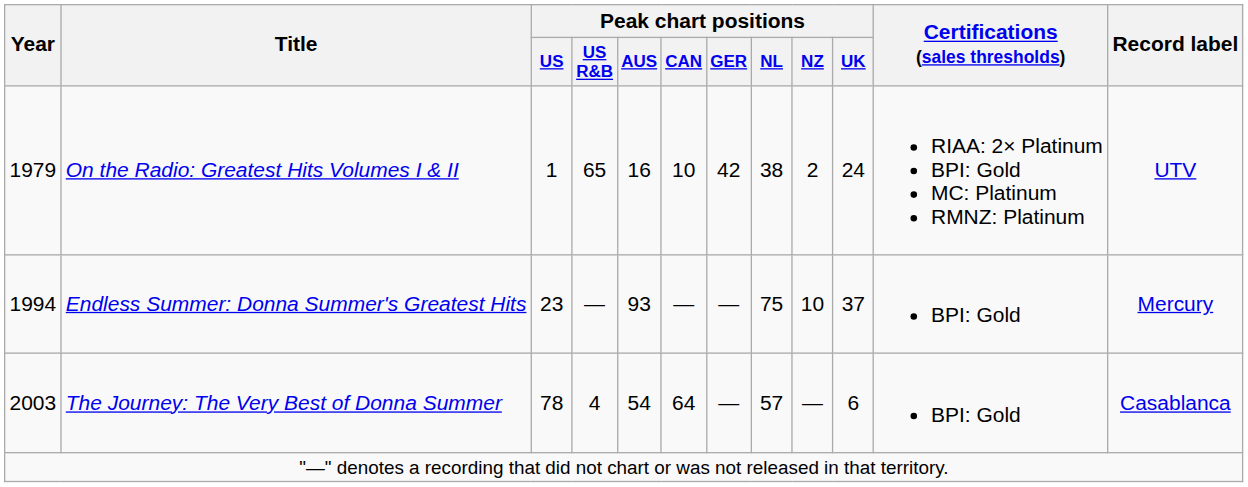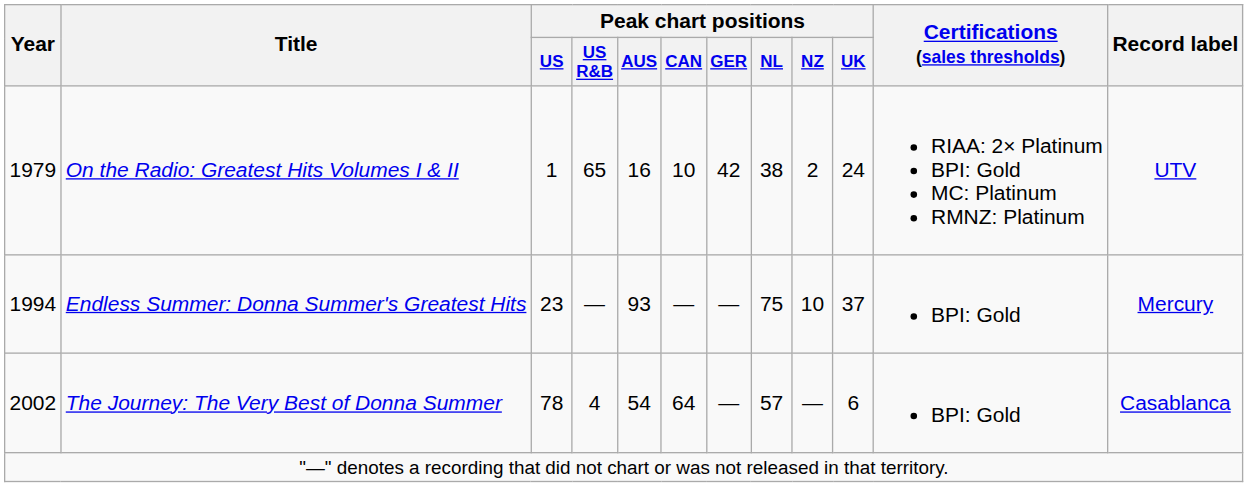The Journey: The Very Best of Donna Summer | Year: 2003 -> 2002
